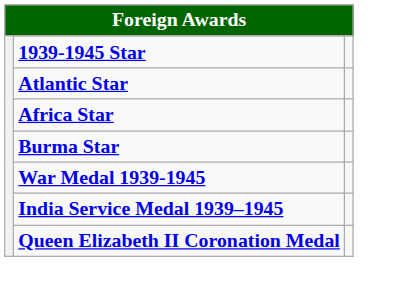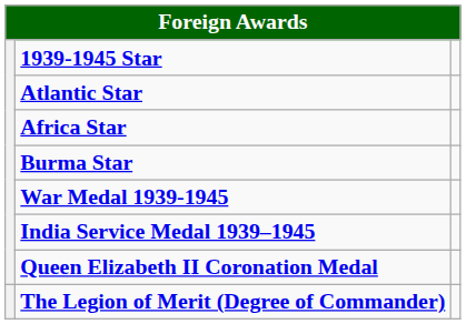+ row: The Legion of Merit (Degree of Commander)
